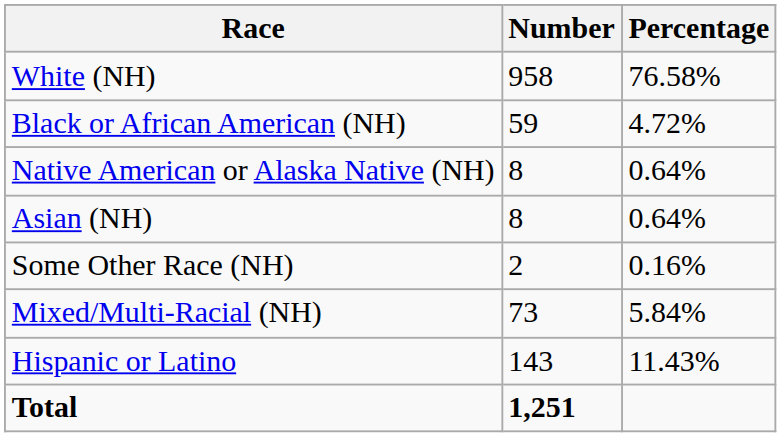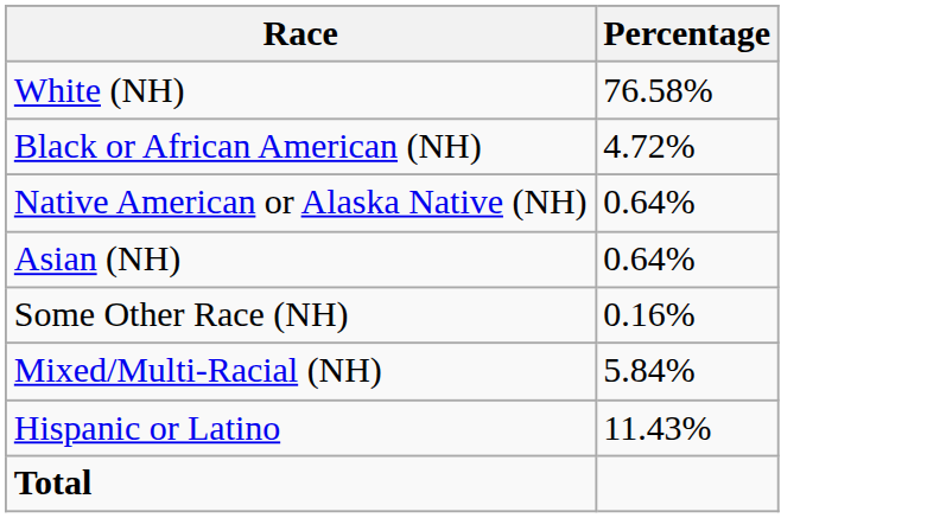- column: Number | 958 | 59 | 8 | 8 | 2 | 73 | 143 | 1,251
